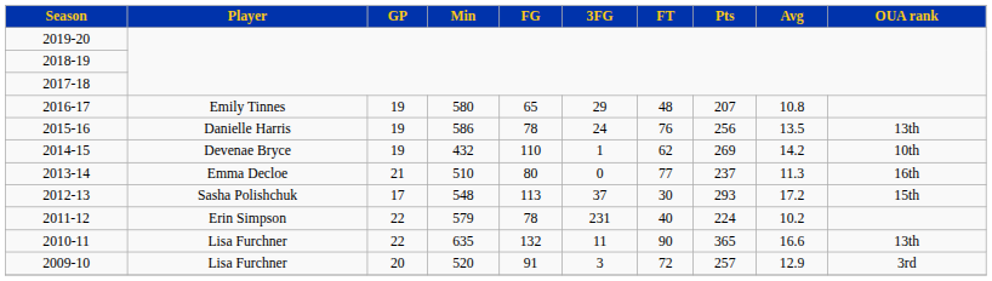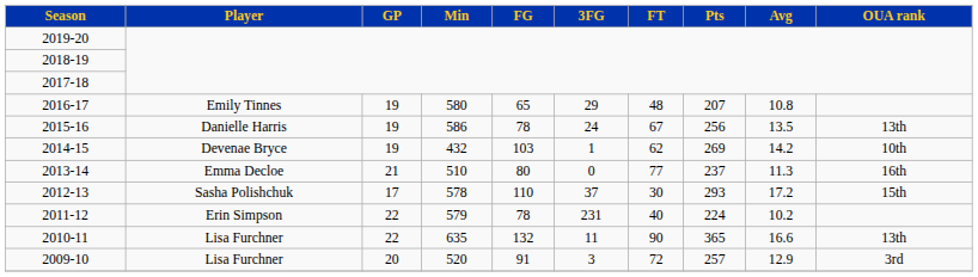2015-16 | FT: 76 -> 67
2014-15 | FG: 110 -> 103
2012-13 | Min: 548 -> 578
2012-13 | FG: 113 -> 110
